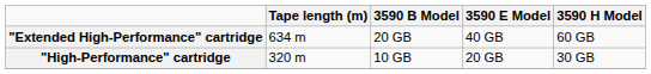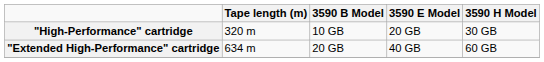rows swapped: "High-Performance" cartridge <-> "Extended High-Performance" cartridge
